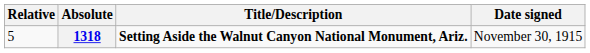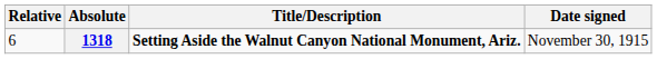1318 | Relative: 5 -> 6
